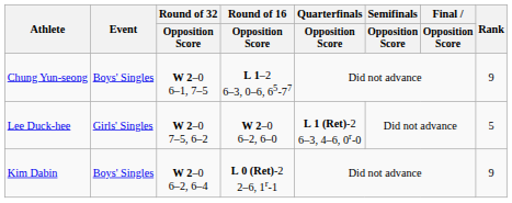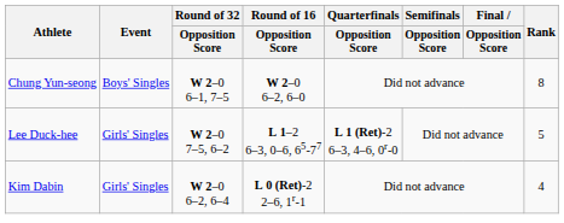Chung Yun-seong | Round of 16 / Opposition Score: L 1–2 6–3, 0–6, 65-77 -> W 2–0 6–2, 6–0
Chung Yun-seong | Rank: 9 -> 8
Lee Duck-hee | Round of 16 / Opposition Score: W 2–0 6–2, 6–0 -> L 1–2 6–3, 0–6, 65-77
Kim Dabin | Event: Boys' Singles -> Girls' Singles
Kim Dabin | Rank: 9 -> 4
